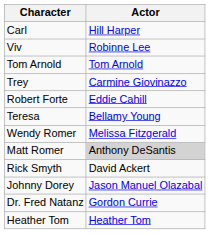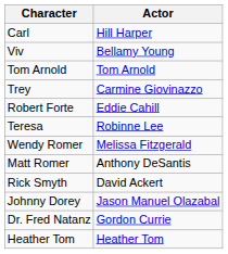Viv | Actor: Robinne Lee -> Bellamy Young
Teresa | Actor: Bellamy Young -> Robinne Lee
Matt Romer | Actor: lightgrey background -> no background
